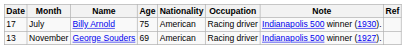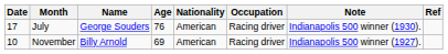July | Name: Billy Arnold -> George Souders
July | Age: 75 -> 76
November | Date: 13 -> 10
November | Name: George Souders -> Billy Arnold
